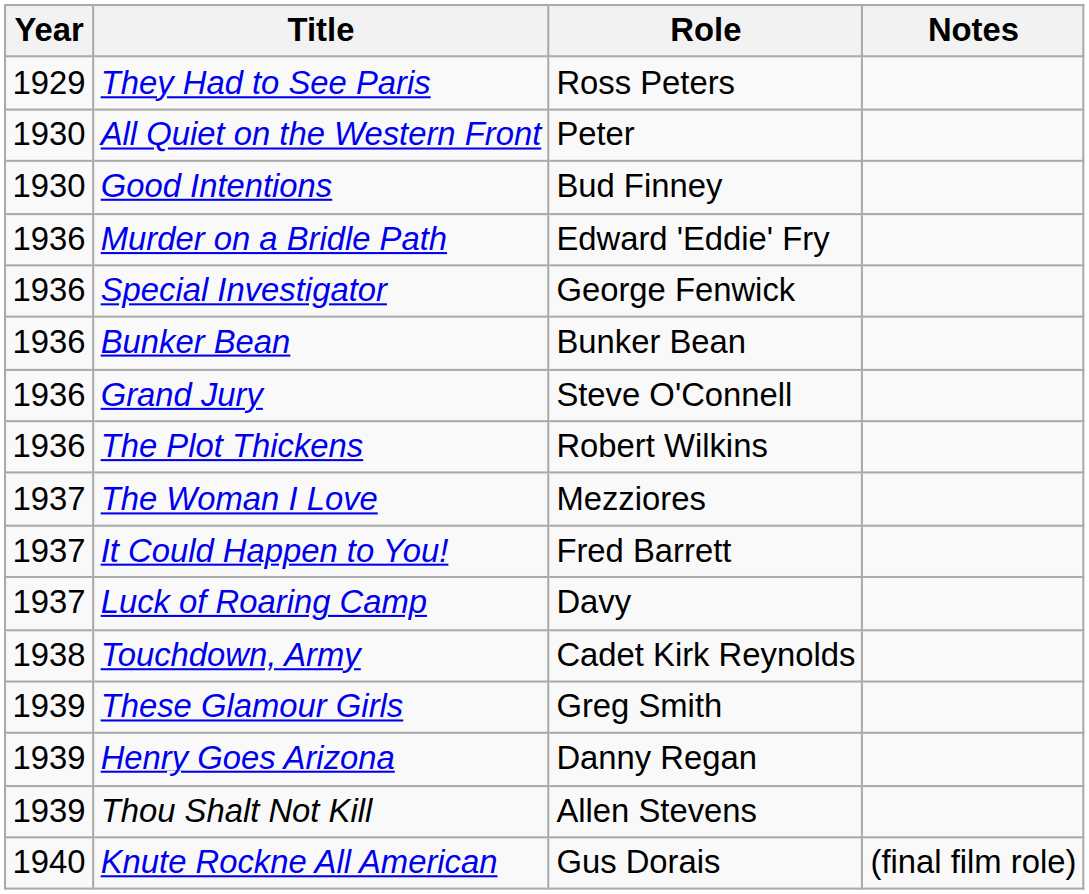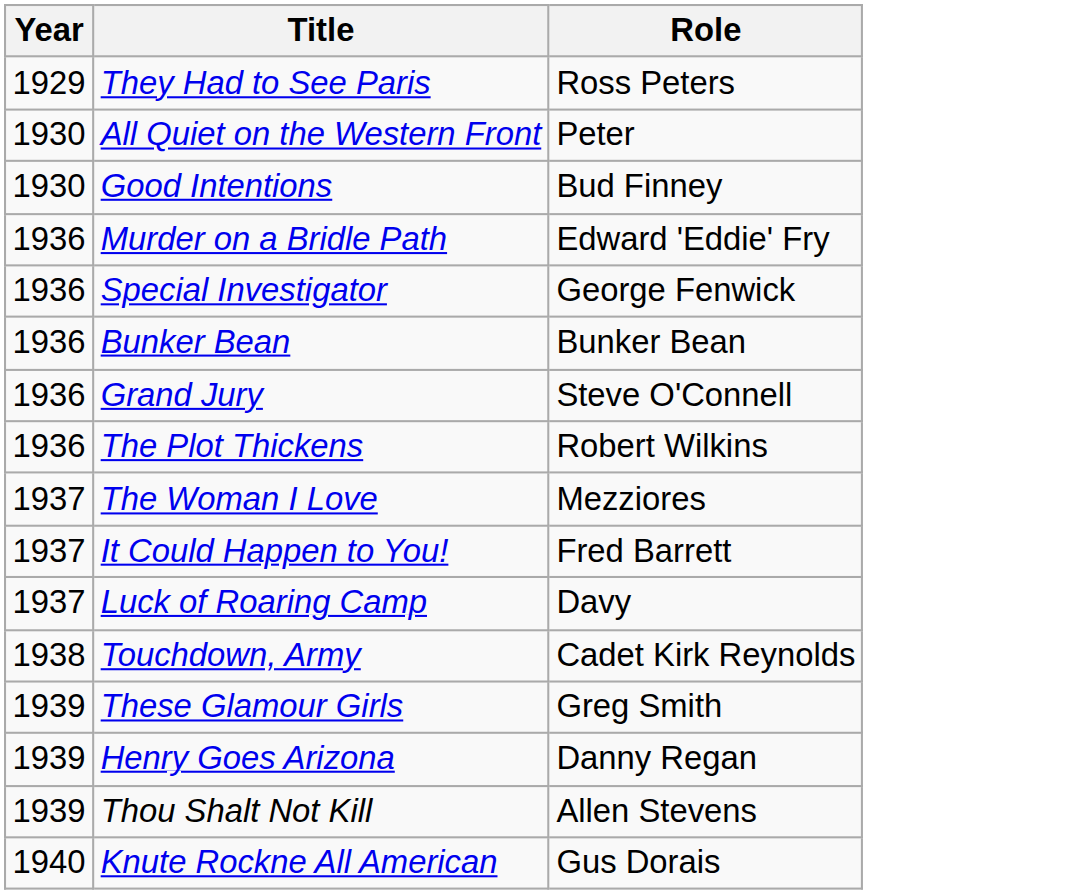- column: Notes | (final film role)
